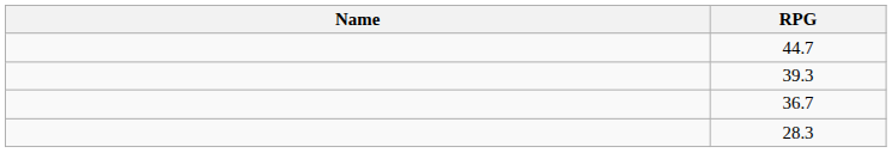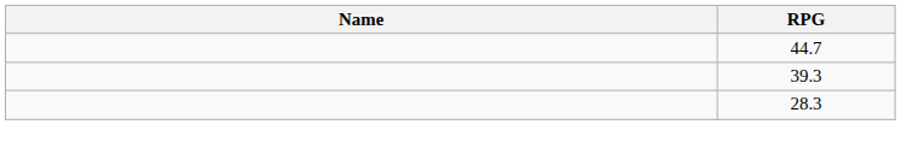- row: 36.7
